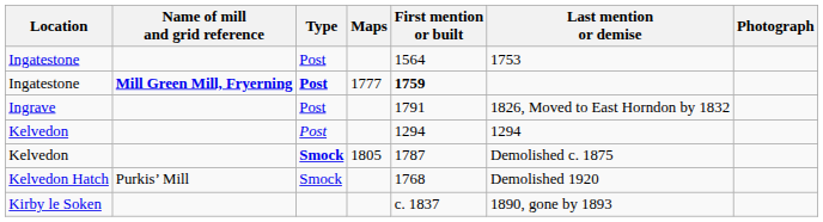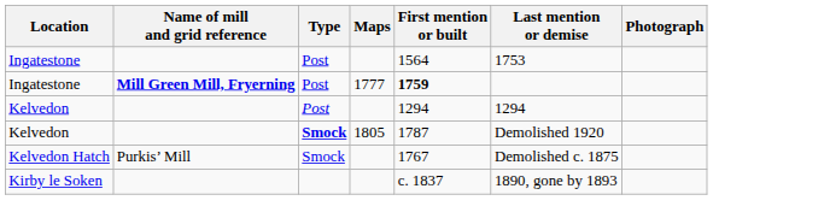Ingatestone / 1777 | Type: bold -> normal
- row: Ingrave | Post | 1791 | 1826, Moved to East Horndon by 1832
Kelvedon / 1805 | Last mention or demise: Demolished c. 1875 -> Demolished 1920
Kelvedon Hatch | First mention or built: 1768 -> 1767
Kelvedon Hatch | Last mention or demise: Demolished 1920 -> Demolished c. 1875
